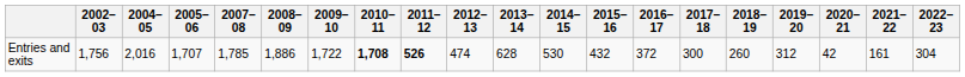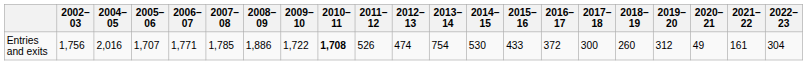+ column: 2006–07 | 1,771
Entries and exits | 2011–12: bold -> normal
Entries and exits | 2013–14: 628 -> 754
Entries and exits | 2015–16: 432 -> 433
Entries and exits | 2020–21: 42 -> 49
